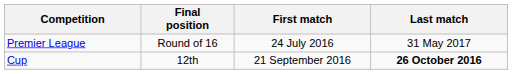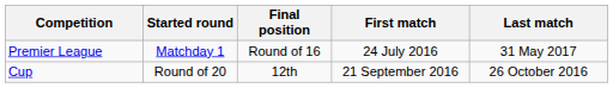+ column: Started round | Matchday 1 | Round of 20
Cup | Last match: bold -> normal
